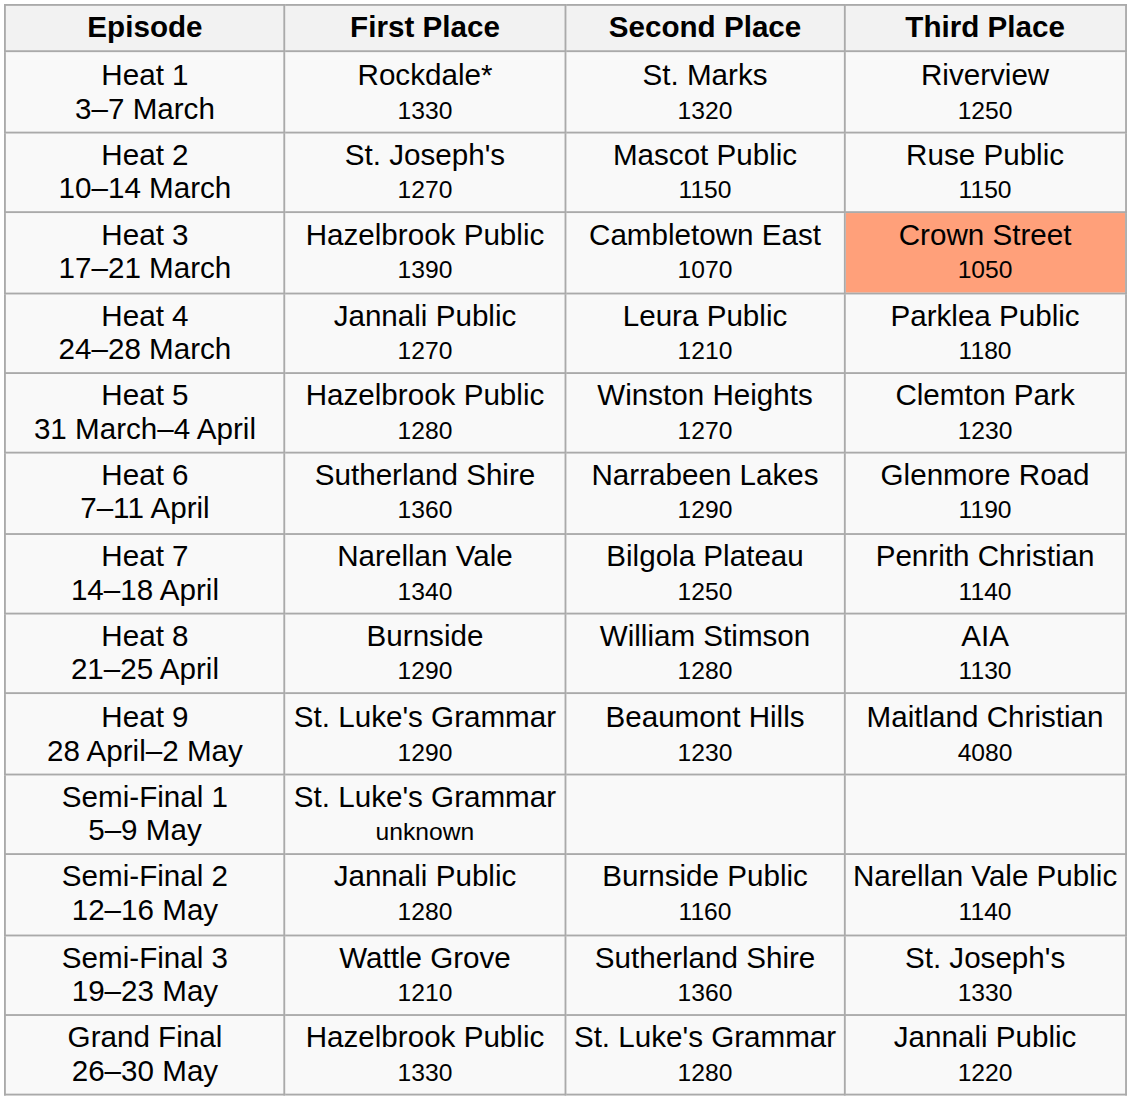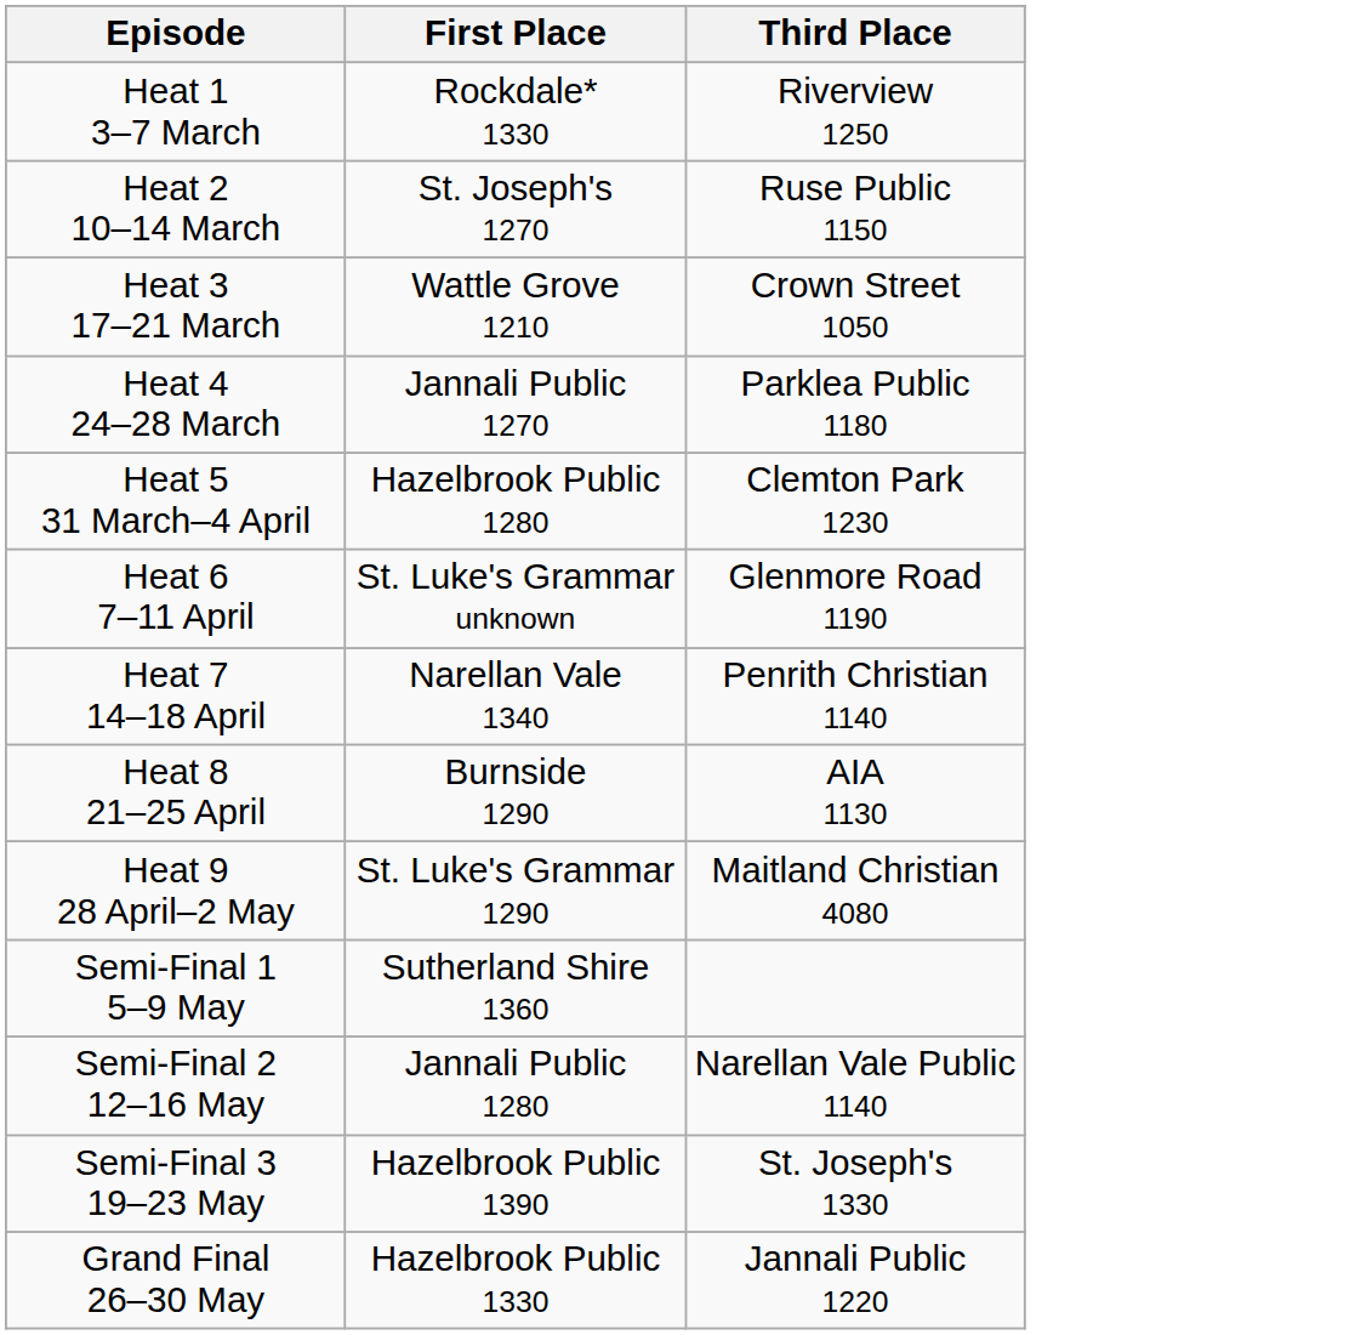- column: Second Place | St. Marks 1320 | Mascot Public 1150 | Cambletown East 1070 | Leura Public 1210 | Winston Heights 1270 | Narrabeen Lakes 1290 | Bilgola Plateau 1250 | William Stimson 1280 | Beaumont Hills 1230 | Burnside Public 1160 | Sutherland Shire 1360 | St. Luke's Grammar 1280
Heat 3 17–21 March | First Place: Hazelbrook Public 1390 -> Wattle Grove 1210
Heat 3 17–21 March | Third Place: lightsalmon background -> no background
Heat 6 7–11 April | First Place: Sutherland Shire 1360 -> St. Luke's Grammar unknown
Semi-Final 1 5–9 May | First Place: St. Luke's Grammar unknown -> Sutherland Shire 1360
Semi-Final 3 19–23 May | First Place: Wattle Grove 1210 -> Hazelbrook Public 1390
